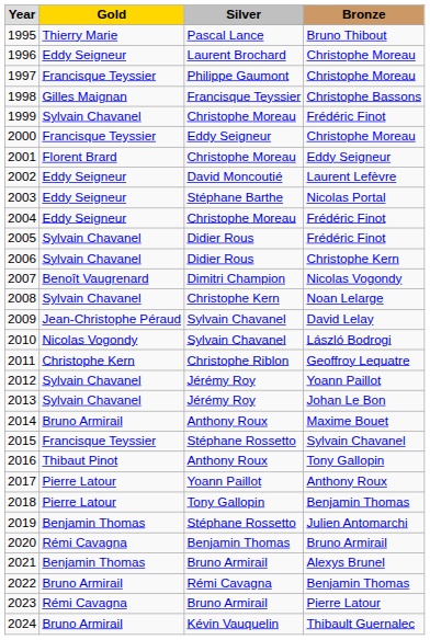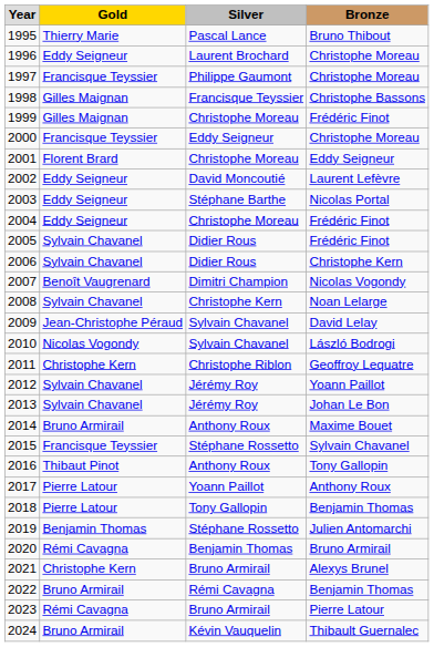1999 | Gold: Sylvain Chavanel -> Gilles Maignan
2021 | Gold: Benjamin Thomas -> Christophe Kern
